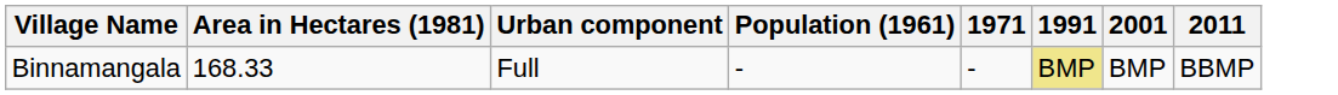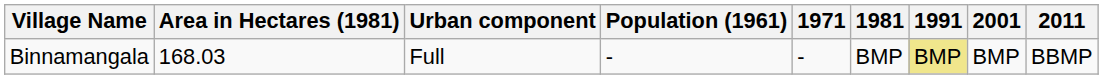+ column: 1981 | BMP
Binnamangala | Area in Hectares (1981): 168.33 -> 168.03
